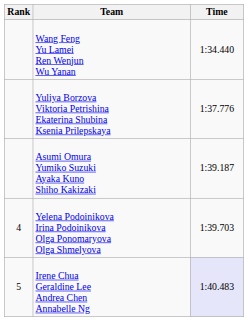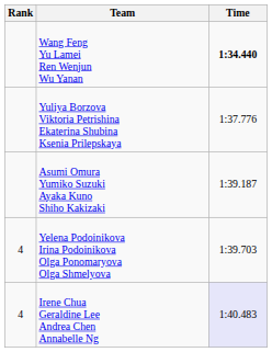Wang Feng Yu Lamei Ren Wenjun Wu Yanan | Time: normal -> bold
Irene Chua Geraldine Lee Andrea Chen Annabelle Ng | Rank: 5 -> 4
